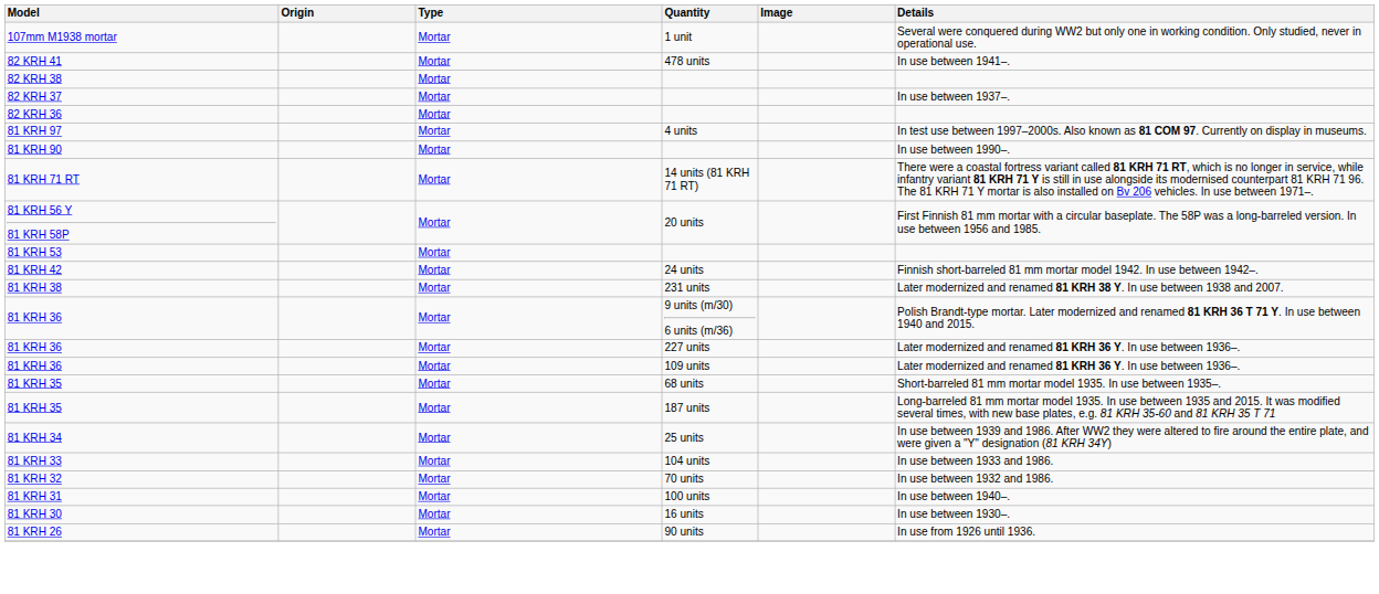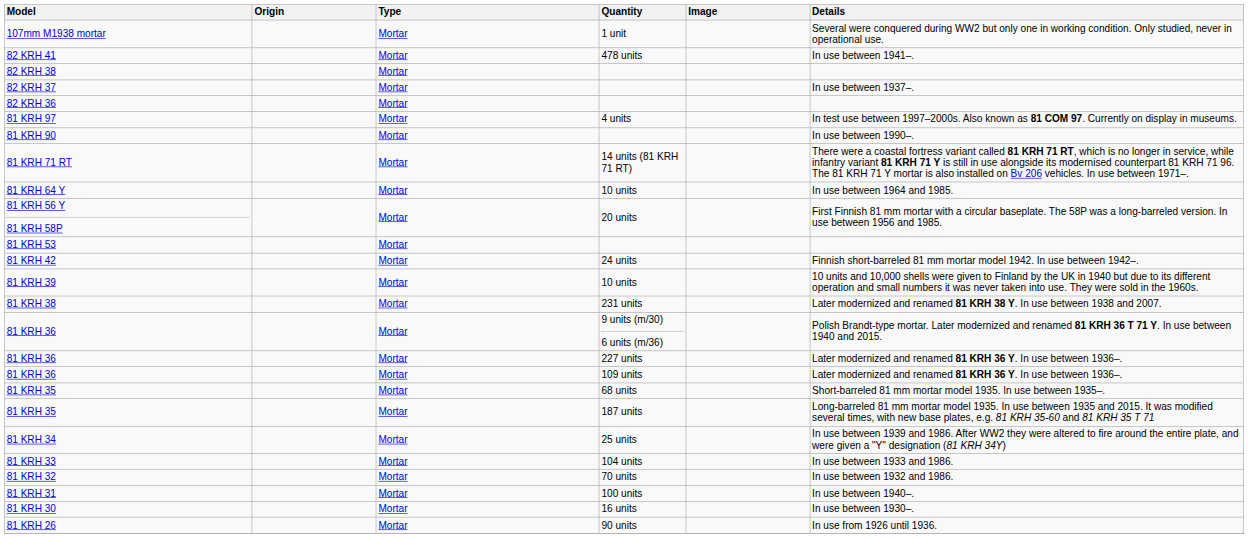+ row: 81 KRH 64 Y | Mortar | 10 units | In use between 1964 and 1985.
+ row: 81 KRH 39 | Mortar | 10 units | 10 units and 10,000 shells were given to Finland by the UK in 1940 but due to its different operation and small numbers it was never taken into use. They were sold in the 1960s.
